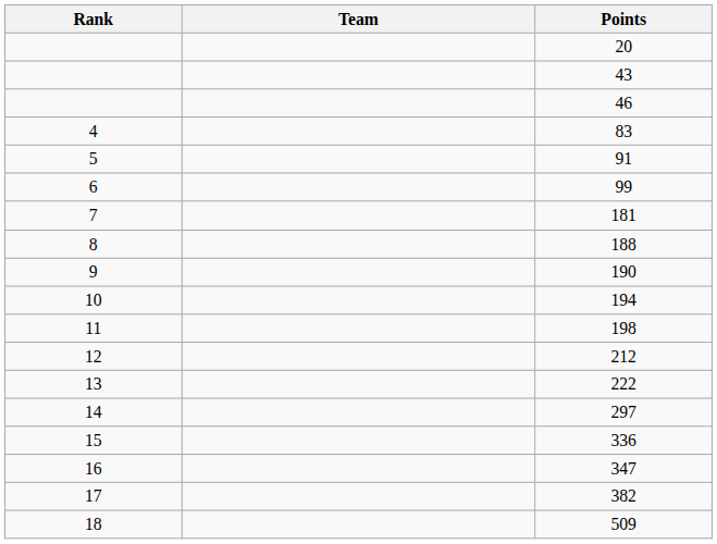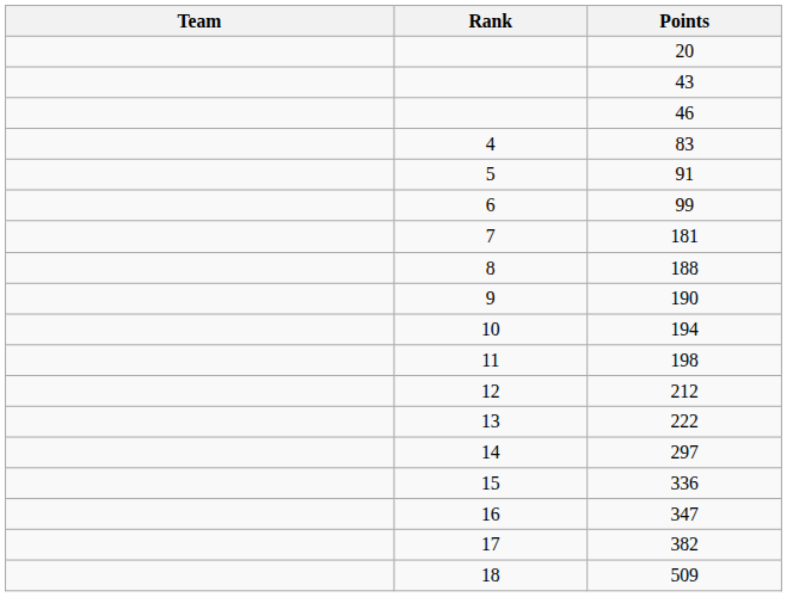columns swapped: Rank <-> Team
